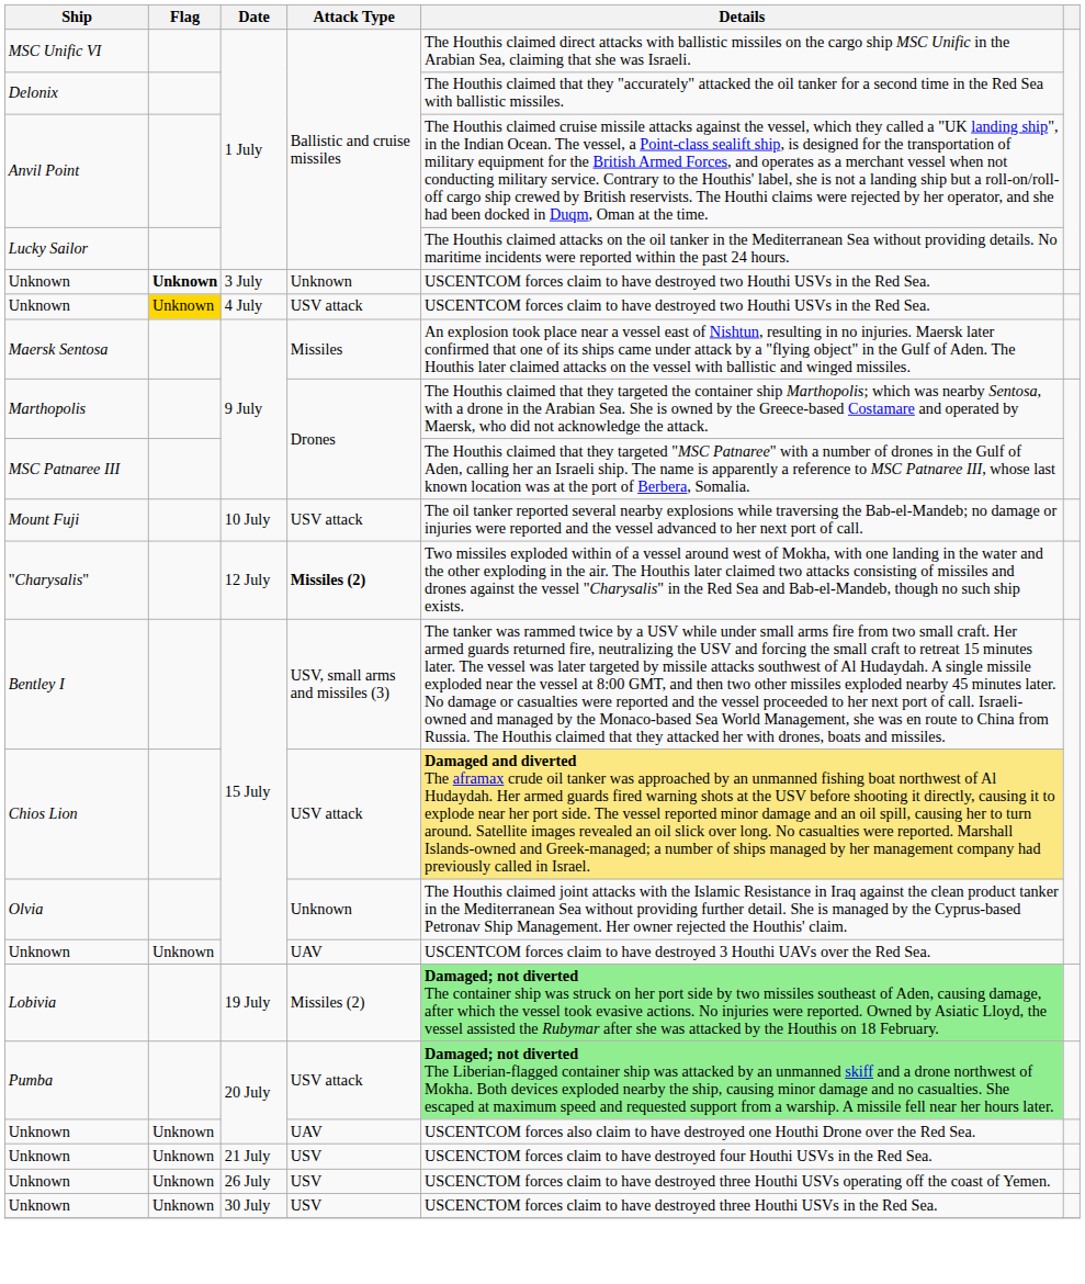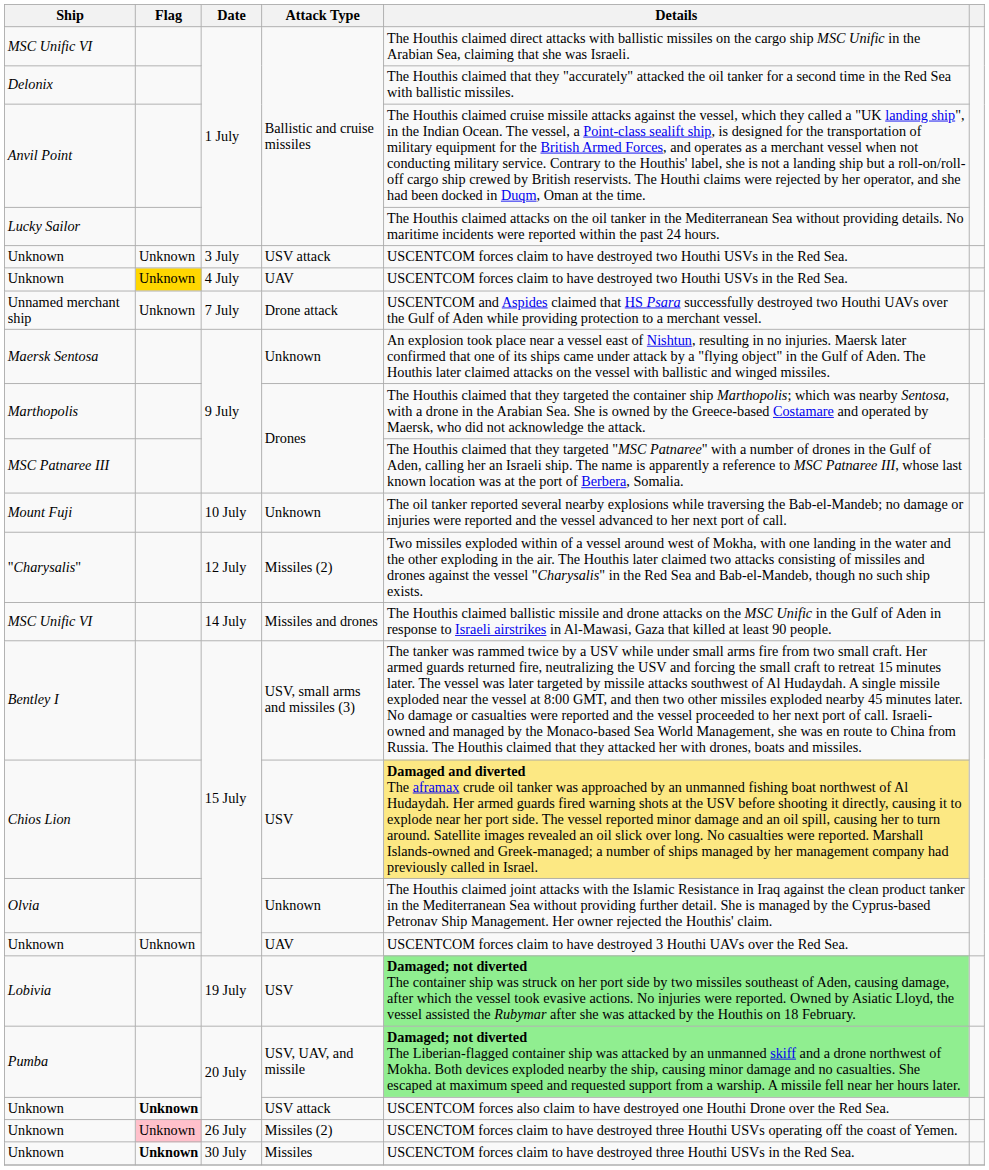Unknown / 3 July | Flag: bold -> normal
Unknown / 3 July | Attack Type: Unknown -> USV attack
Unknown / 4 July | Attack Type: USV attack -> UAV
+ row: Unnamed merchant ship | Unknown | 7 July | Drone attack | USCENTCOM and Aspides claimed that HS Psara successfully destroyed two Houthi UAVs over the Gulf of Aden while providing protection to a merchant vessel.
Maersk Sentosa | Attack Type: Missiles -> Unknown
Mount Fuji | Attack Type: USV attack -> Unknown
"Charysalis" | Attack Type: bold -> normal
+ row: MSC Unific VI | 14 July | Missiles and drones | The Houthis claimed ballistic missile and drone attacks on the MSC Unific in the Gulf of Aden in response to Israeli airstrikes in Al-Mawasi, Gaza that killed at least 90 people.
Chios Lion | Attack Type: USV attack -> USV
Lobivia | Attack Type: Missiles (2) -> USV
Pumba | Attack Type: USV attack -> USV, UAV, and missile
Unknown / 20 July | Flag: normal -> bold
Unknown / 20 July | Attack Type: UAV -> USV attack
- row: Unknown | Unknown | 21 July | USV | USCENCTOM forces claim to have destroyed four Houthi USVs in the Red Sea.
Unknown / 26 July | Flag: no background -> pink background
Unknown / 26 July | Attack Type: USV -> Missiles (2)
Unknown / 30 July | Flag: normal -> bold
Unknown / 30 July | Attack Type: USV -> Missiles
